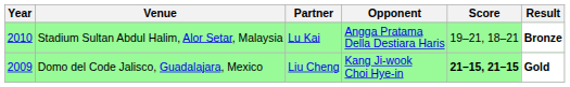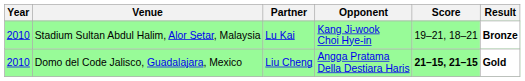Stadium Sultan Abdul Halim, Alor Setar, Malaysia | Opponent: Angga Pratama Della Destiara Haris -> Kang Ji-wook Choi Hye-in
Domo del Code Jalisco, Guadalajara, Mexico | Year: 2009 -> 2010
Domo del Code Jalisco, Guadalajara, Mexico | Opponent: Kang Ji-wook Choi Hye-in -> Angga Pratama Della Destiara Haris
